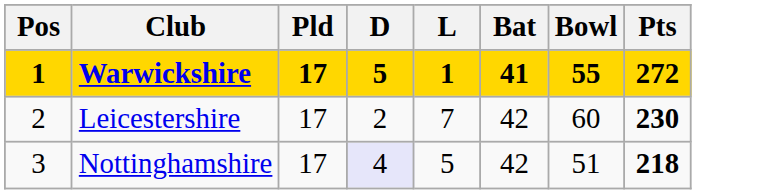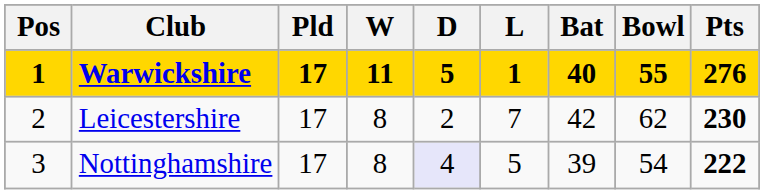+ column: W | 11 | 8 | 8
Warwickshire | Bat: 41 -> 40
Warwickshire | Pts: 272 -> 276
Leicestershire | Bowl: 60 -> 62
Nottinghamshire | Bat: 42 -> 39
Nottinghamshire | Bowl: 51 -> 54
Nottinghamshire | Pts: 218 -> 222
